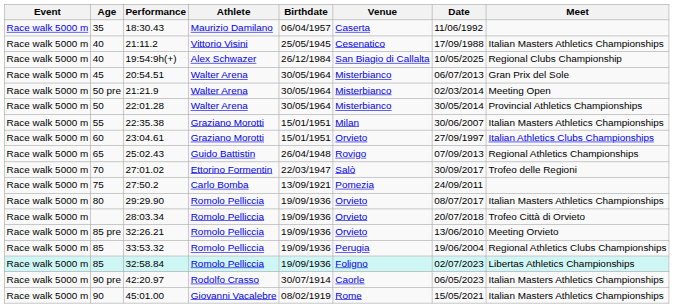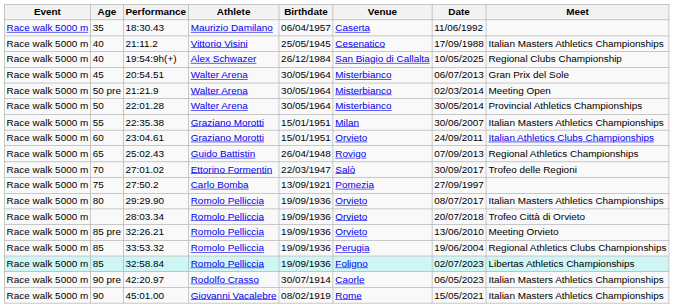23:04.61 | Date: 27/09/1997 -> 24/09/2011
27:50.2 | Date: 24/09/2011 -> 27/09/1997
